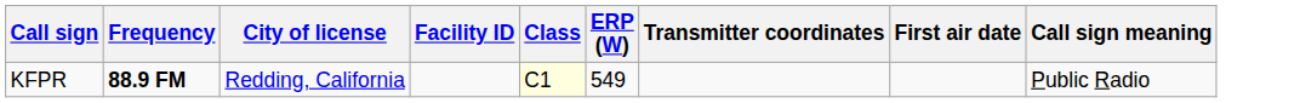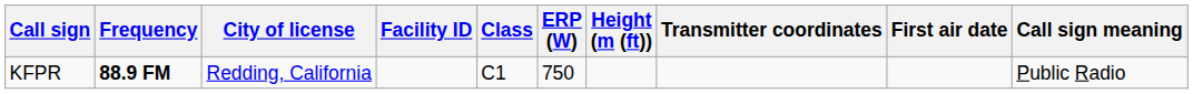+ column: Height (m (ft))
KFPR | Class: lightyellow background -> no background
KFPR | ERP (W): 549 -> 750
